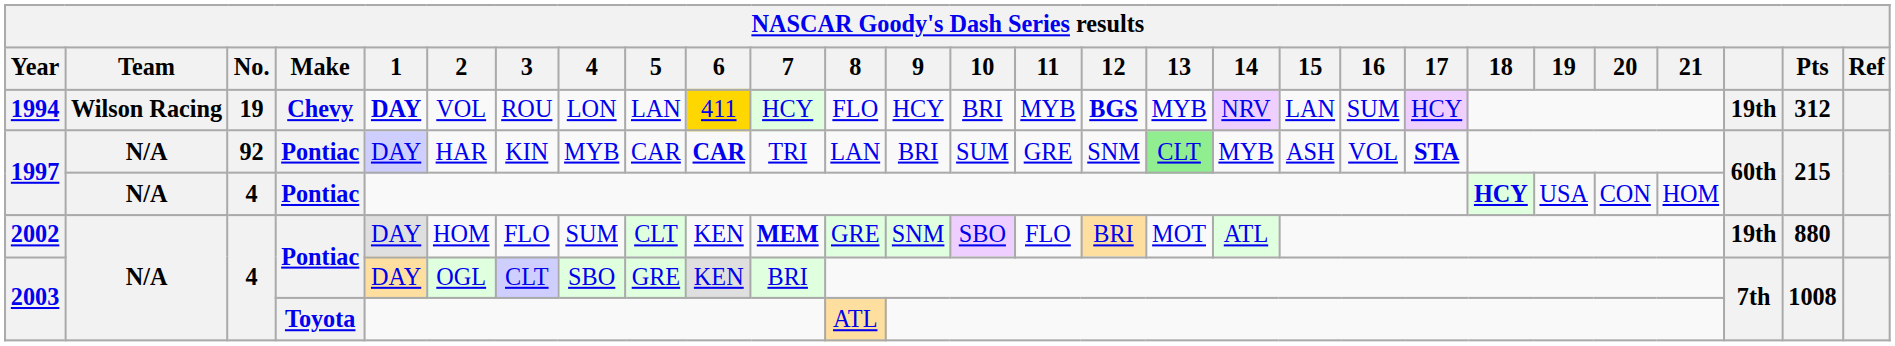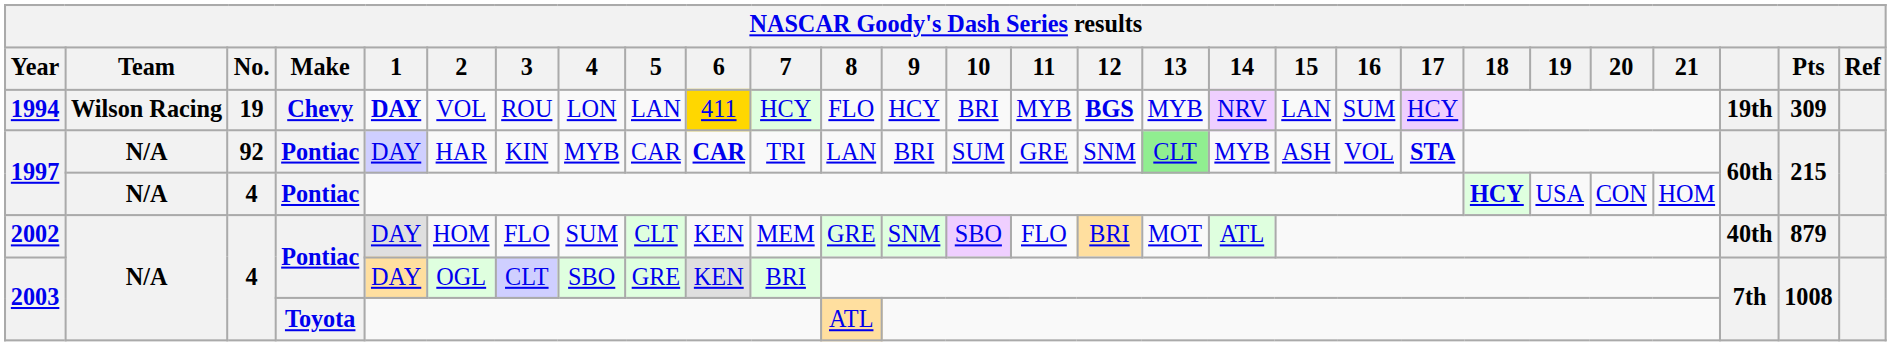1994 | Pts: 312 -> 309
2002 | 7: bold -> normal
2002 | column 26: 19th -> 40th
2002 | Pts: 880 -> 879
